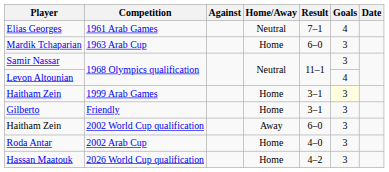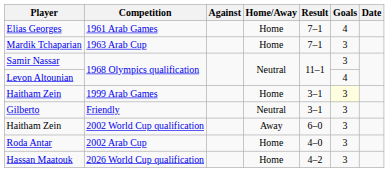Elias Georges | Home/Away: Neutral -> Home
Mardik Tchaparian | Result: 6–0 -> 7–1
Gilberto | Home/Away: Home -> Neutral
